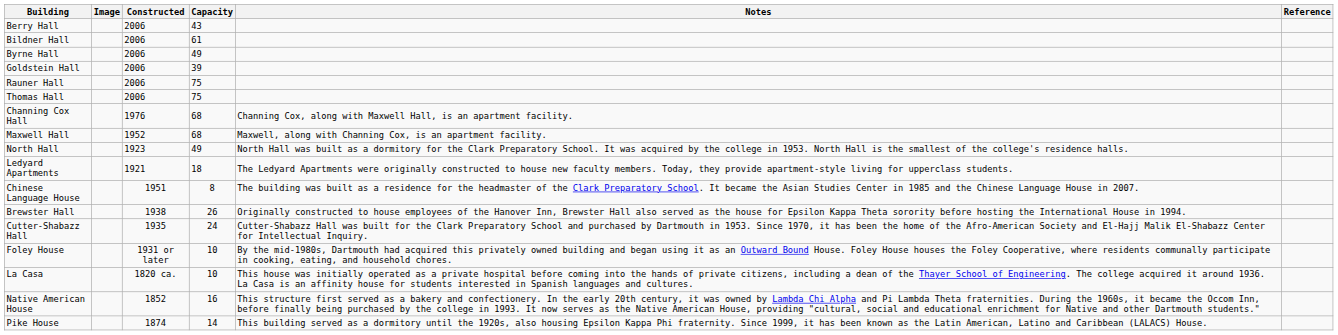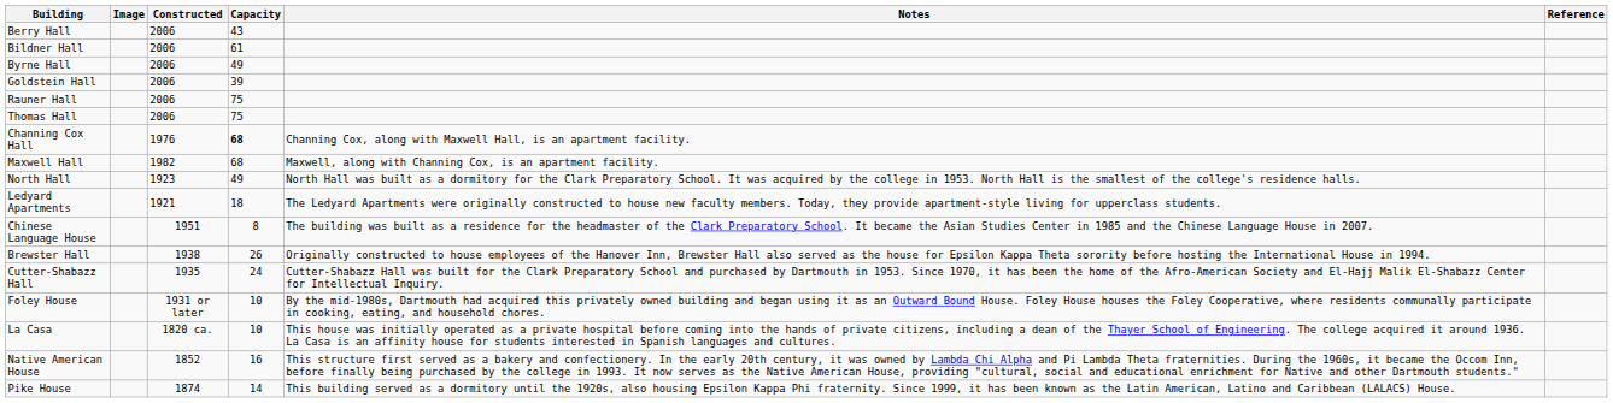Channing Cox Hall | Capacity: normal -> bold
Maxwell Hall | Constructed: 1952 -> 1982
